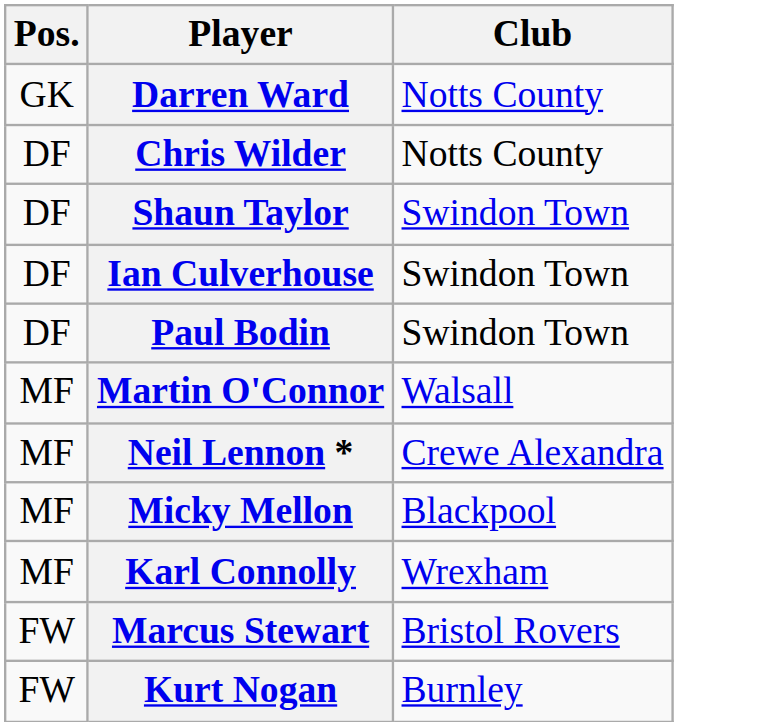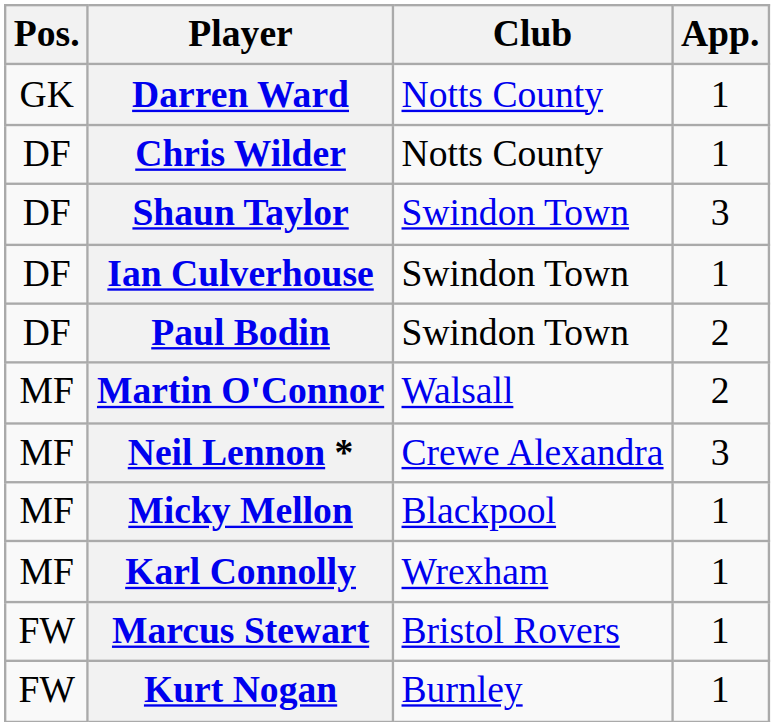+ column: App. | 1 | 1 | 3 | 1 | 2 | 2 | 3 | 1 | 1 | 1 | 1
